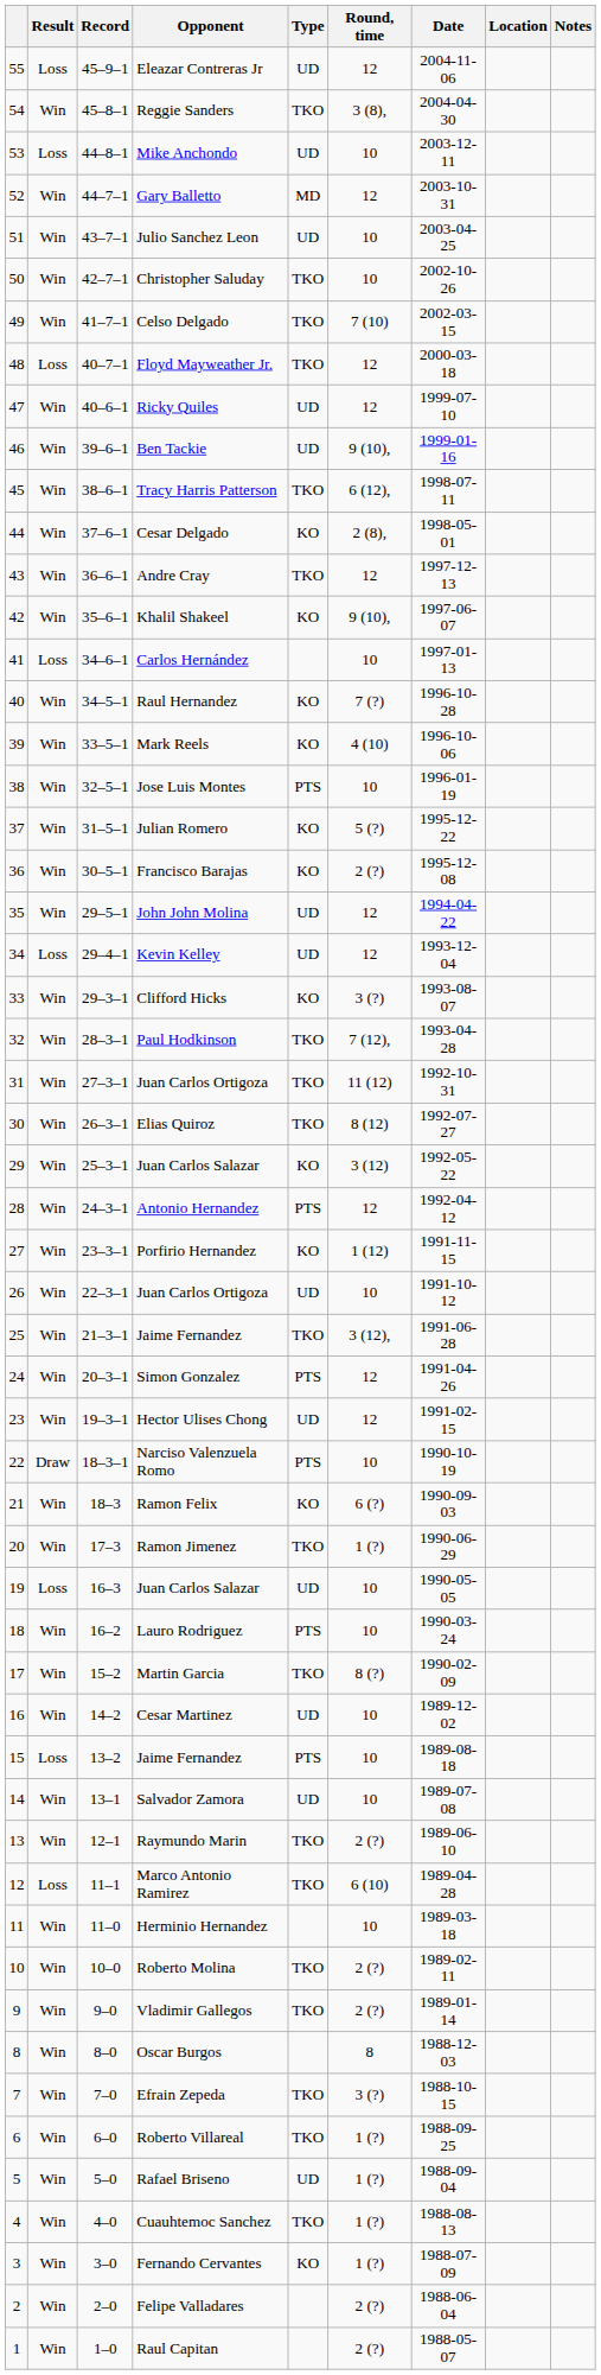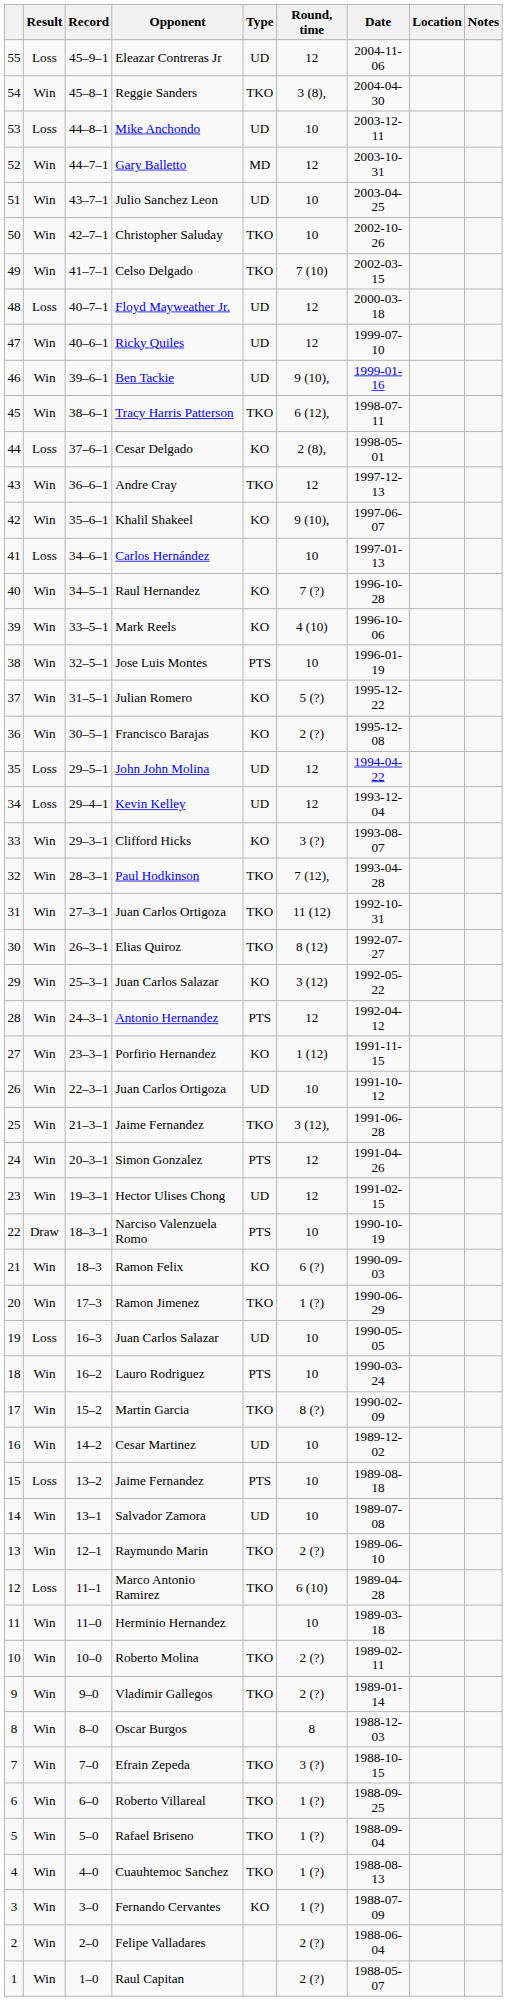Floyd Mayweather Jr. | Type: TKO -> UD
Cesar Delgado | Result: Win -> Loss
John John Molina | Result: Win -> Loss
Rafael Briseno | Type: UD -> TKO
